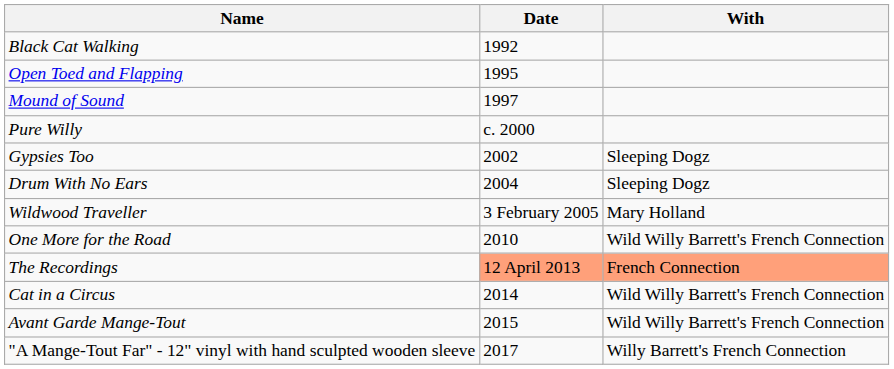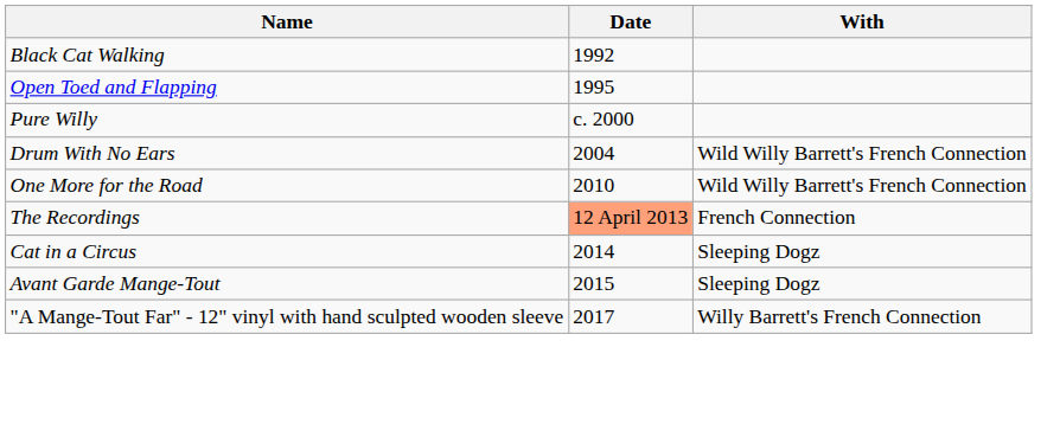- row: Mound of Sound | 1997
- row: Gypsies Too | 2002 | Sleeping Dogz
Drum With No Ears | With: Sleeping Dogz -> Wild Willy Barrett's French Connection
- row: Wildwood Traveller | 3 February 2005 | Mary Holland
The Recordings | With: lightsalmon background -> no background
Cat in a Circus | With: Wild Willy Barrett's French Connection -> Sleeping Dogz
Avant Garde Mange-Tout | With: Wild Willy Barrett's French Connection -> Sleeping Dogz
